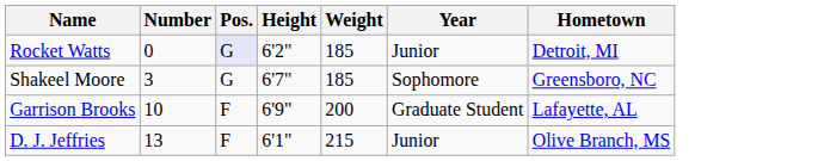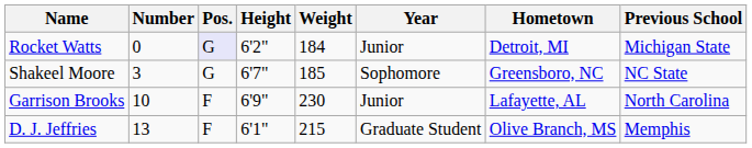+ column: Previous School | Michigan State | NC State | North Carolina | Memphis
Rocket Watts | Weight: 185 -> 184
Garrison Brooks | Weight: 200 -> 230
Garrison Brooks | Year: Graduate Student -> Junior
D. J. Jeffries | Year: Junior -> Graduate Student
